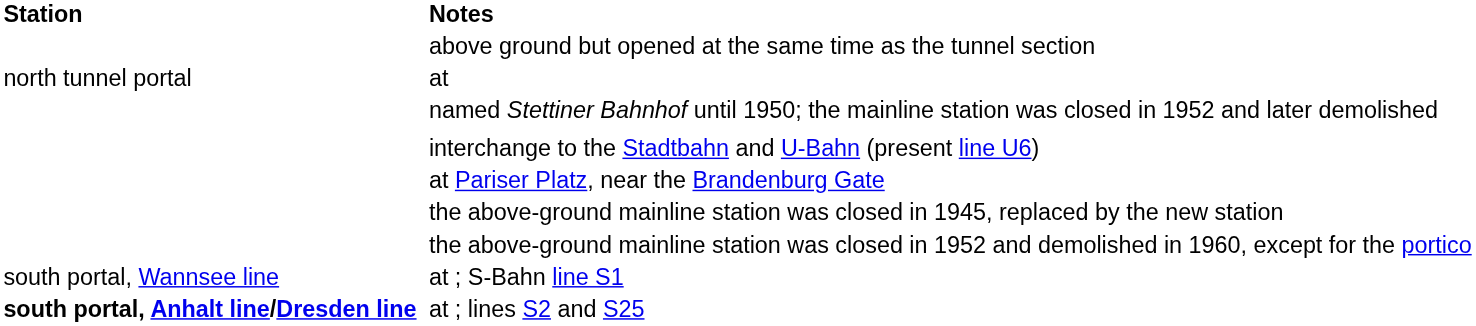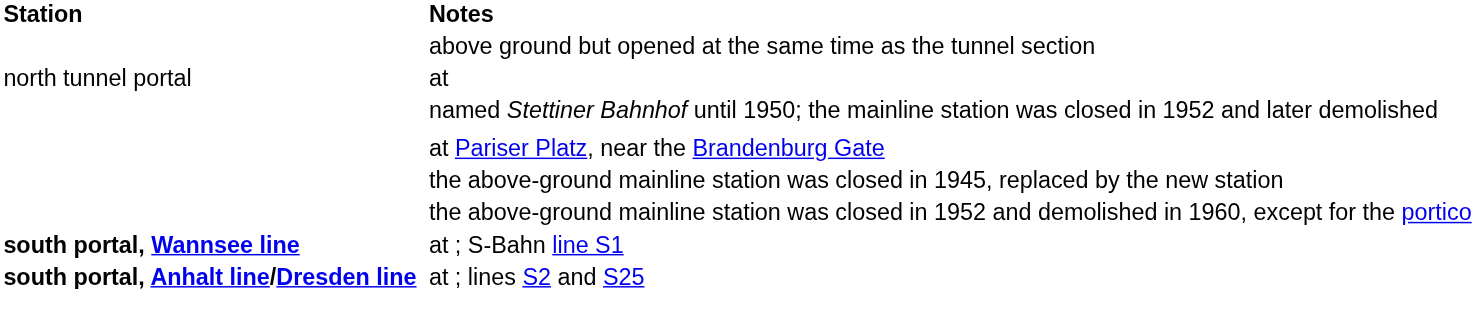- row: interchange to the Stadtbahn and U-Bahn (present line U6)
at ; S-Bahn line S1 | Station: normal -> bold
